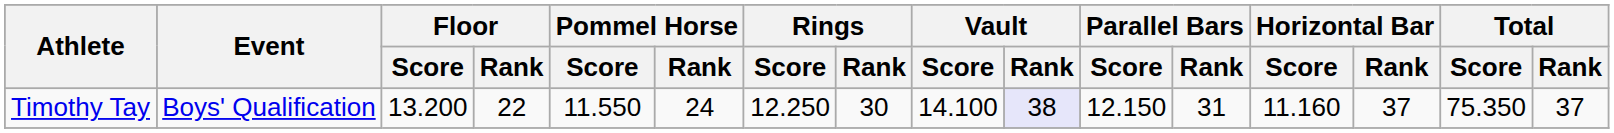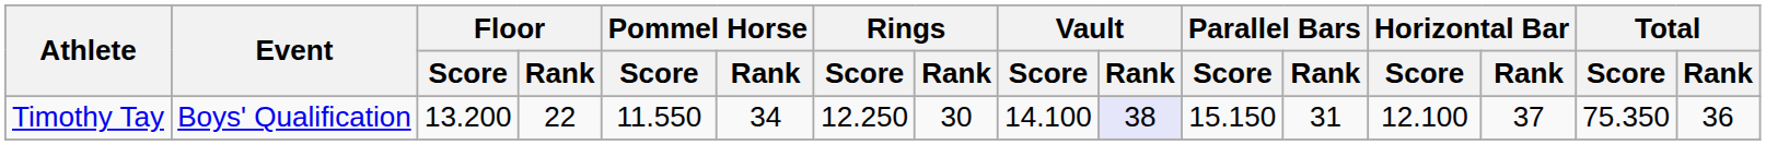Timothy Tay | Pommel Horse / Rank: 24 -> 34
Timothy Tay | Parallel Bars / Score: 12.150 -> 15.150
Timothy Tay | Horizontal Bar / Score: 11.160 -> 12.100
Timothy Tay | Total / Rank: 37 -> 36
